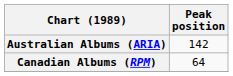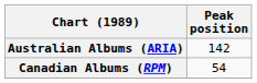Canadian Albums (RPM) | Peak position: 64 -> 54
